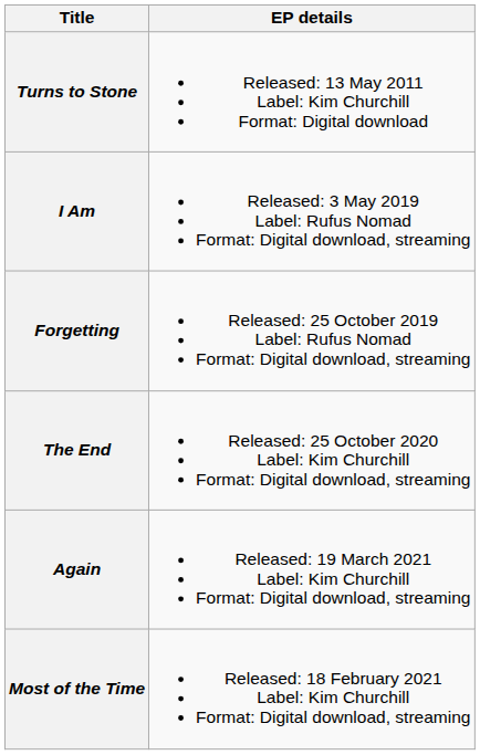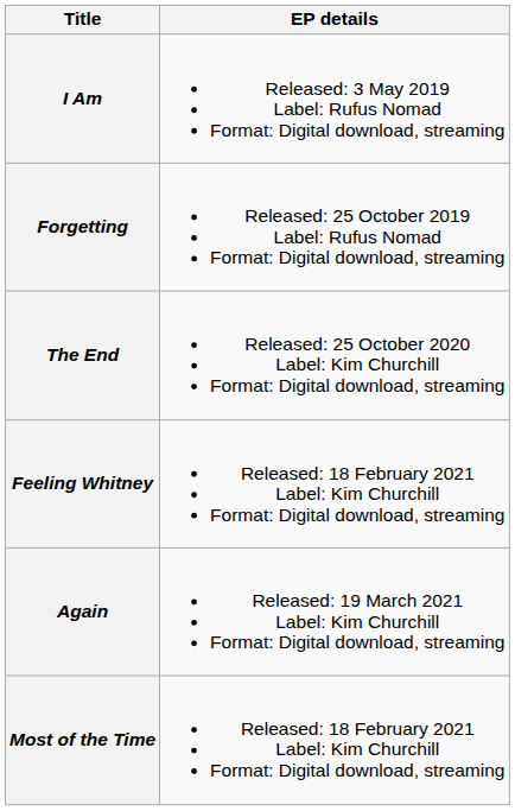- row: Turns to Stone | Released: 13 May 2011 Label: Kim Churchill Format: Digital download
+ row: Feeling Whitney | Released: 18 February 2021 Label: Kim Churchill Format: Digital download, streaming
